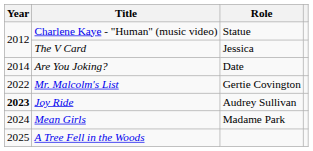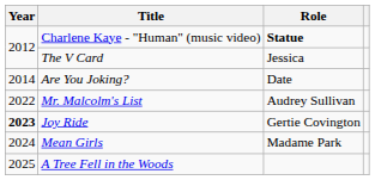Charlene Kaye - "Human" (music video) | Role: normal -> bold
Mr. Malcolm's List | Role: Gertie Covington -> Audrey Sullivan
Joy Ride | Role: Audrey Sullivan -> Gertie Covington
